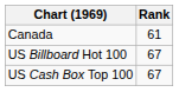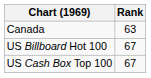Canada | Rank: 61 -> 63
